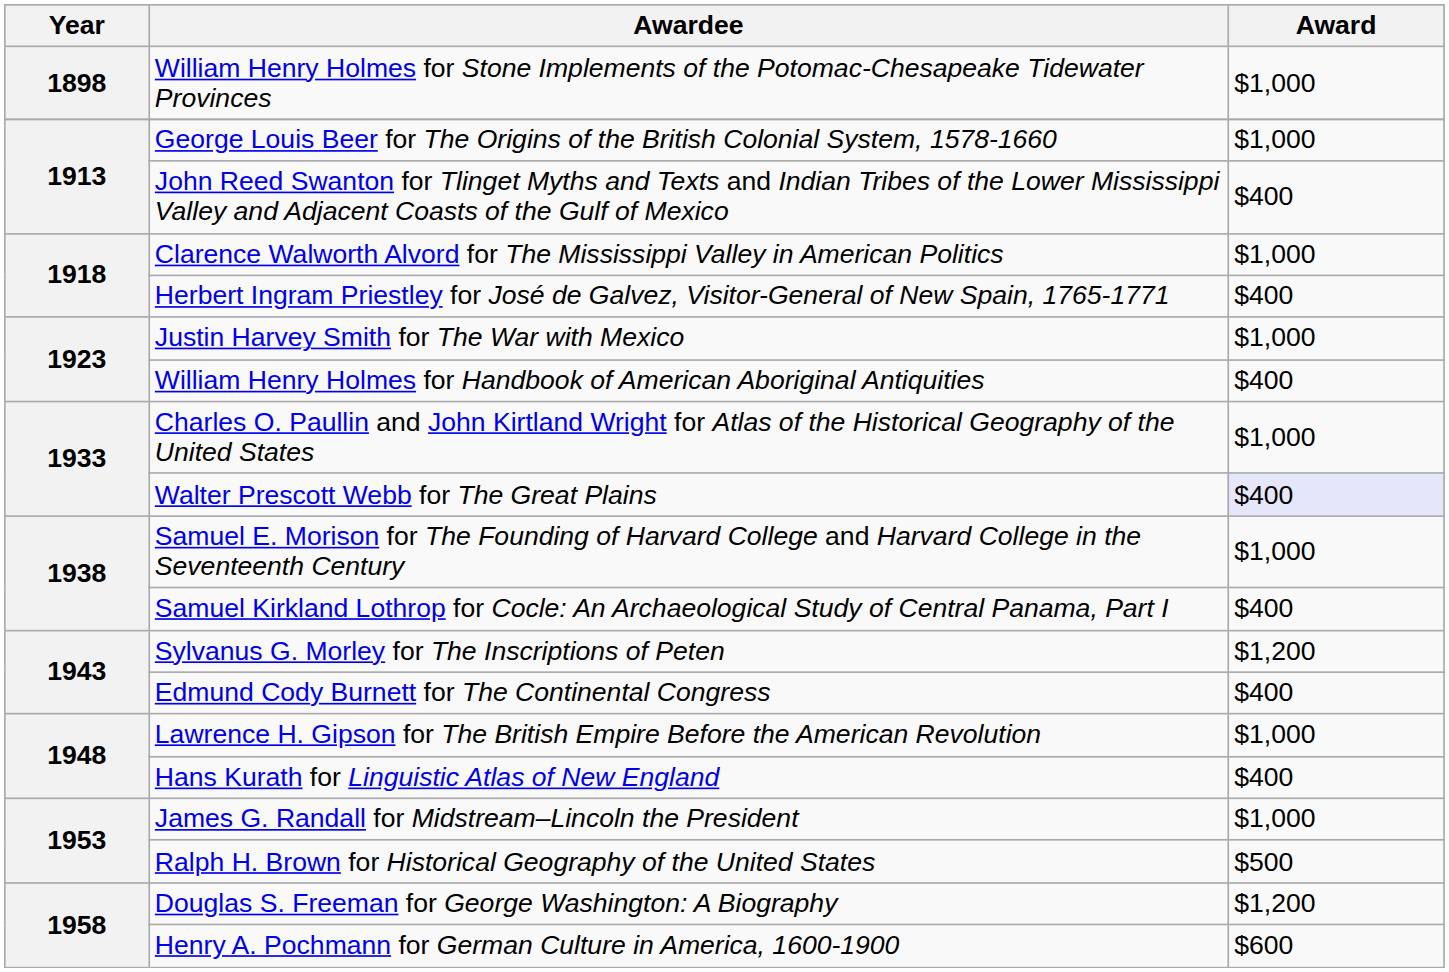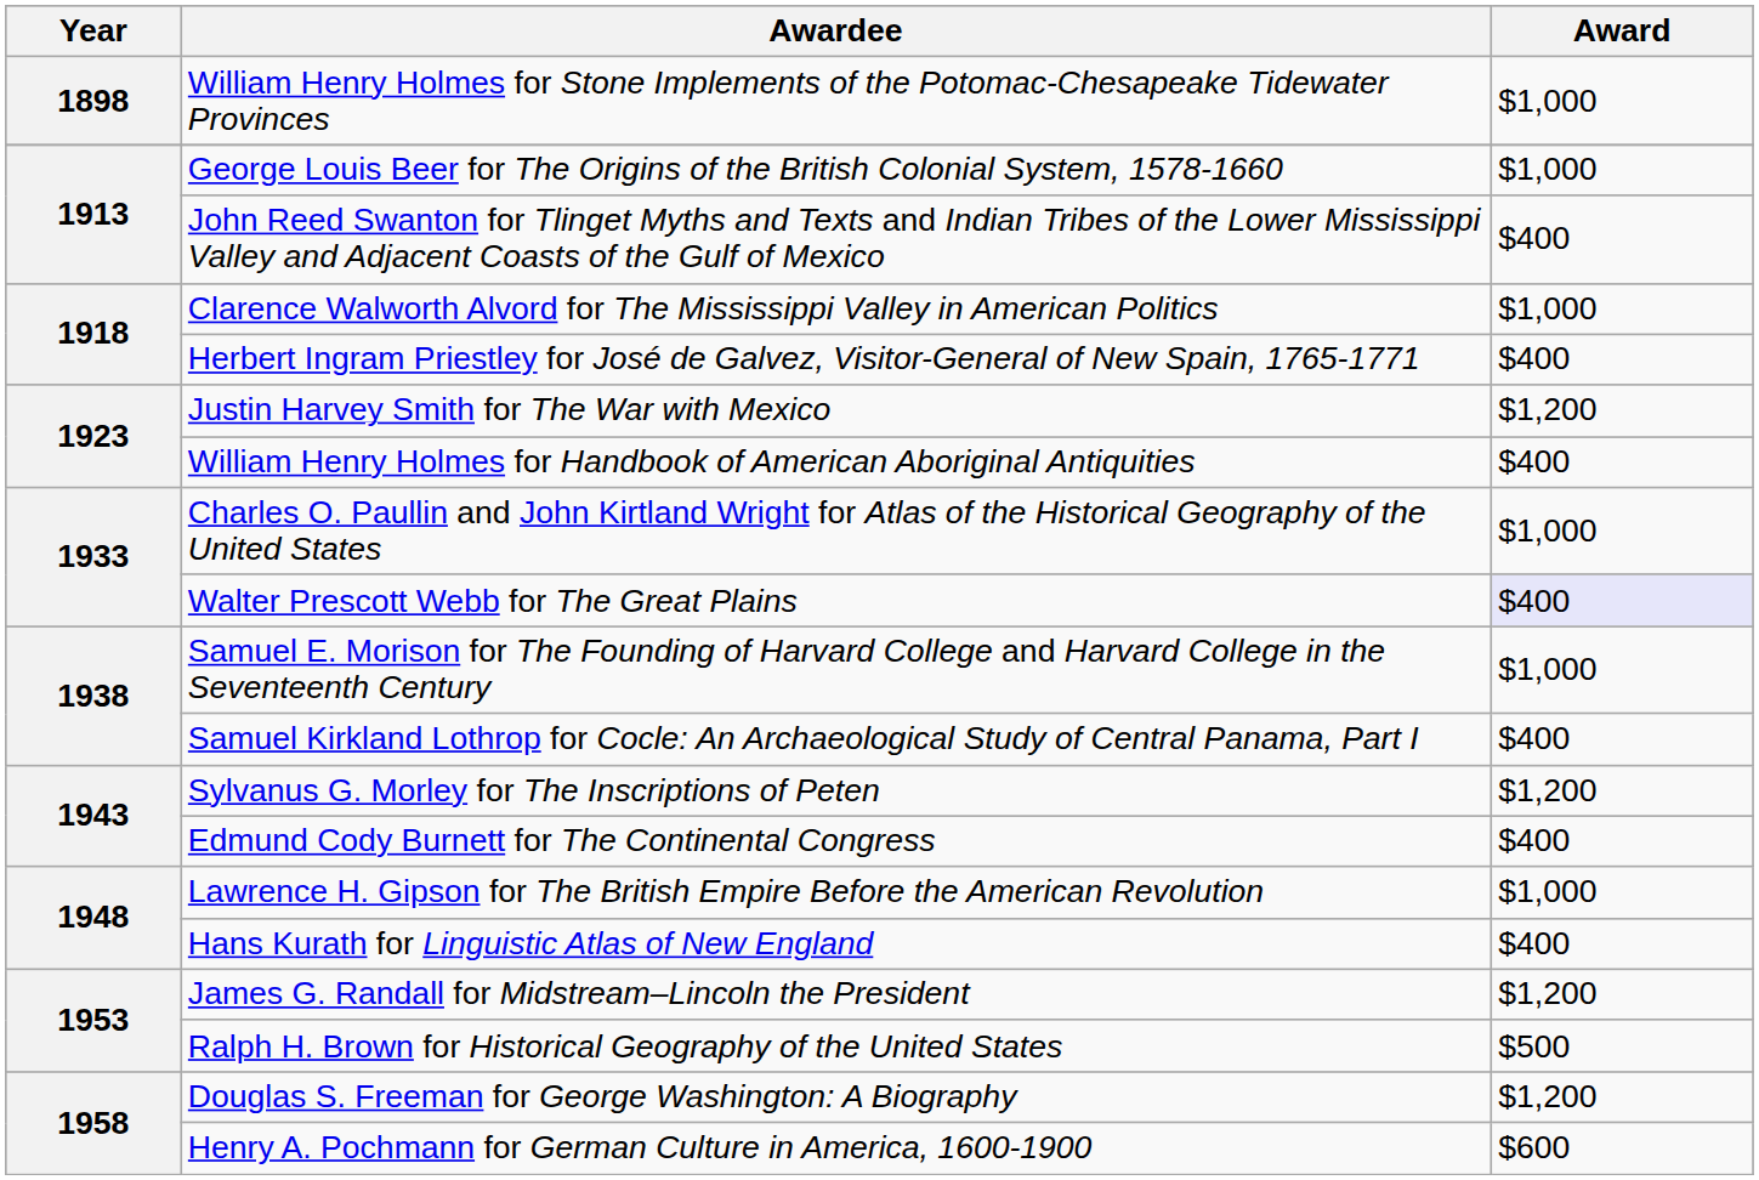Justin Harvey Smith for The War with Mexico | Award: $1,000 -> $1,200
James G. Randall for Midstream–Lincoln the President | Award: $1,000 -> $1,200
